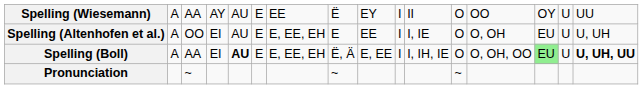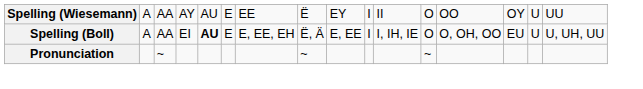- row: Spelling (Altenhofen et al.) | A | OO | EI | AU | E | E, EE, EH | E | EE | I | I, IE | O | O, OH | EU | U | U, UH
Spelling (Boll) | column 14: lightgreen background -> no background
Spelling (Boll) | column 16: bold -> normal
